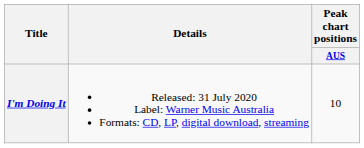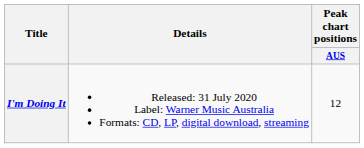I'm Doing It | Peak chart positions / AUS: 10 -> 12
